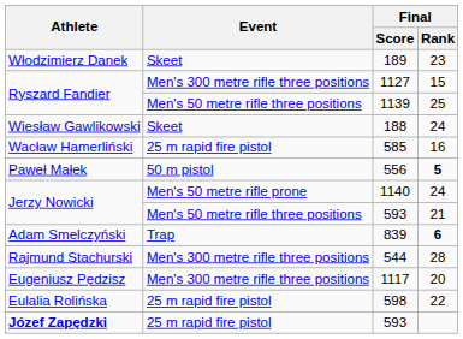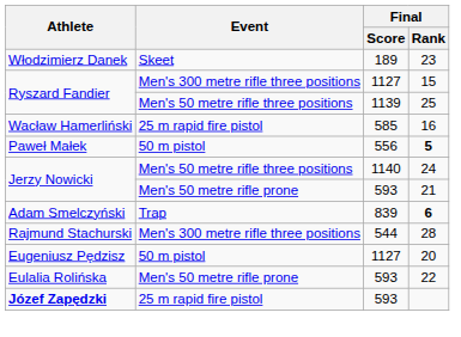- row: Wiesław Gawlikowski | Skeet | 188 | 24
Jerzy Nowicki / 24 | Event: Men's 50 metre rifle prone -> Men's 50 metre rifle three positions
21 | Event: Men's 50 metre rifle three positions -> Men's 50 metre rifle prone
20 | Event: Men's 300 metre rifle three positions -> 50 m pistol
20 | Final / Score: 1117 -> 1127
22 | Event: 25 m rapid fire pistol -> Men's 50 metre rifle prone
22 | Final / Score: 598 -> 593
